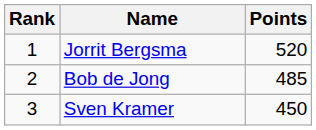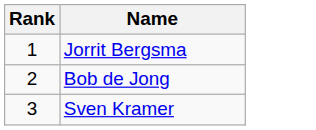- column: Points | 520 | 485 | 450
